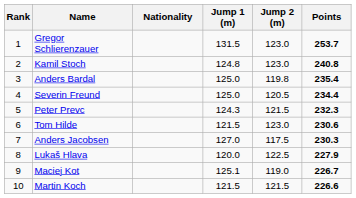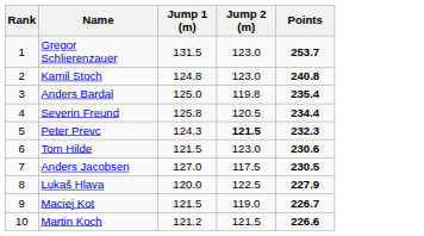- column: Nationality
Severin Freund | Jump 1 (m): 125.0 -> 125.8
Peter Prevc | Jump 2 (m): normal -> bold
Anders Jacobsen | Points: 230.3 -> 230.5
Maciej Kot | Jump 1 (m): 125.1 -> 121.5
Martin Koch | Jump 1 (m): 121.5 -> 121.2
